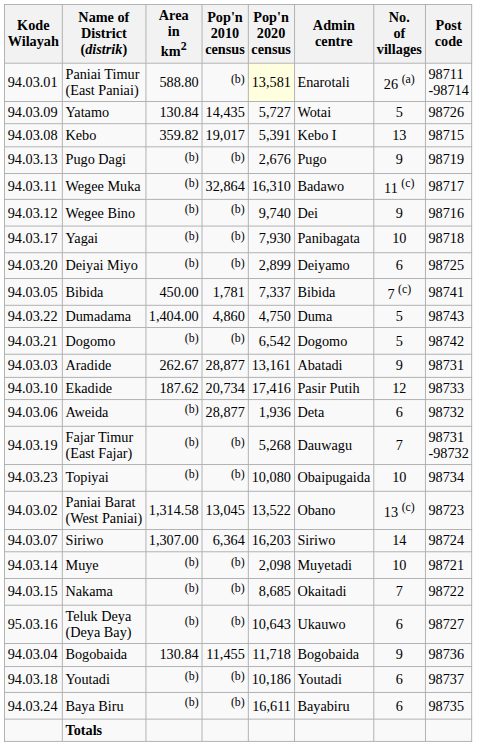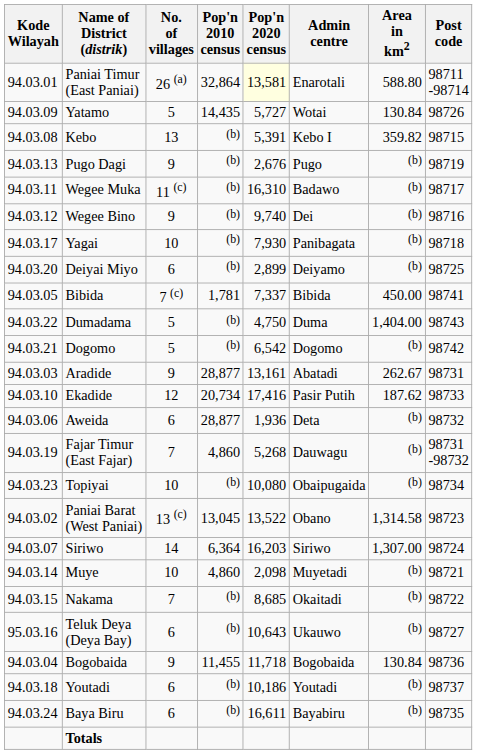columns swapped: Area in km2 <-> No. of villages
Paniai Timur (East Paniai) | Pop'n 2010 census: (b) -> 32,864
Kebo | Pop'n 2010 census: 19,017 -> (b)
Wegee Muka | Pop'n 2010 census: 32,864 -> (b)
Dumadama | Pop'n 2010 census: 4,860 -> (b)
Fajar Timur (East Fajar) | Pop'n 2010 census: (b) -> 4,860
Muye | Pop'n 2010 census: (b) -> 4,860
